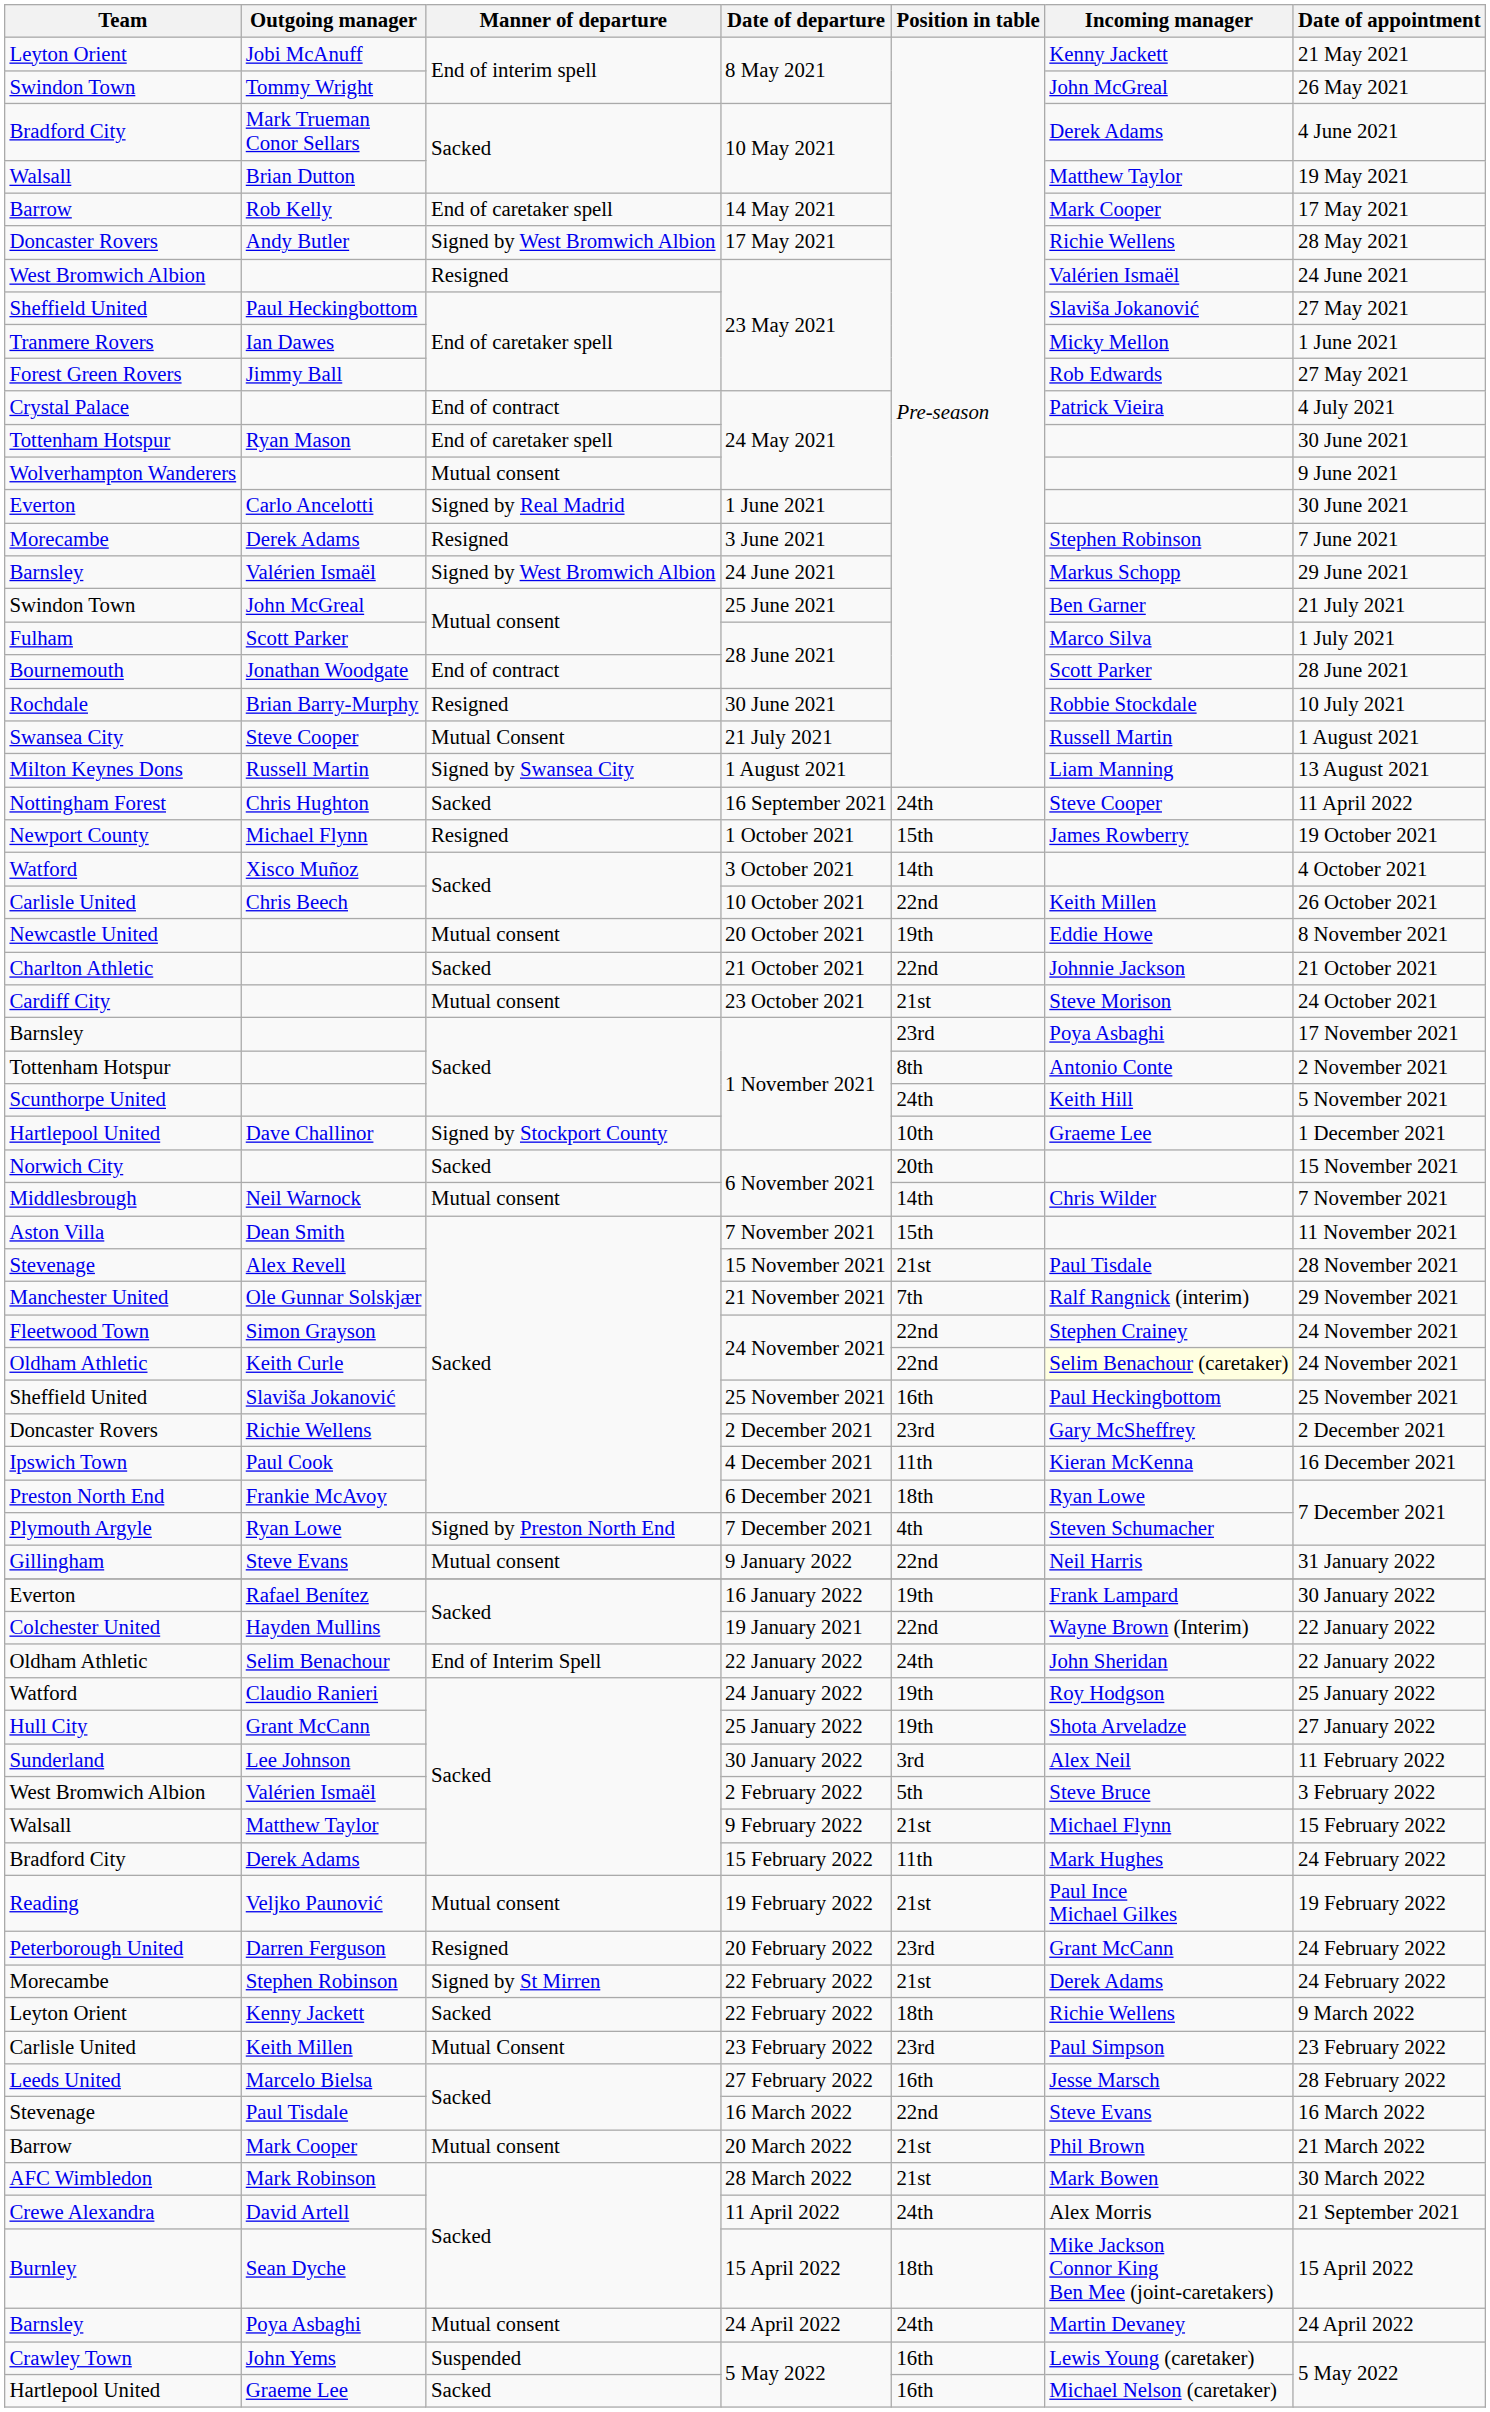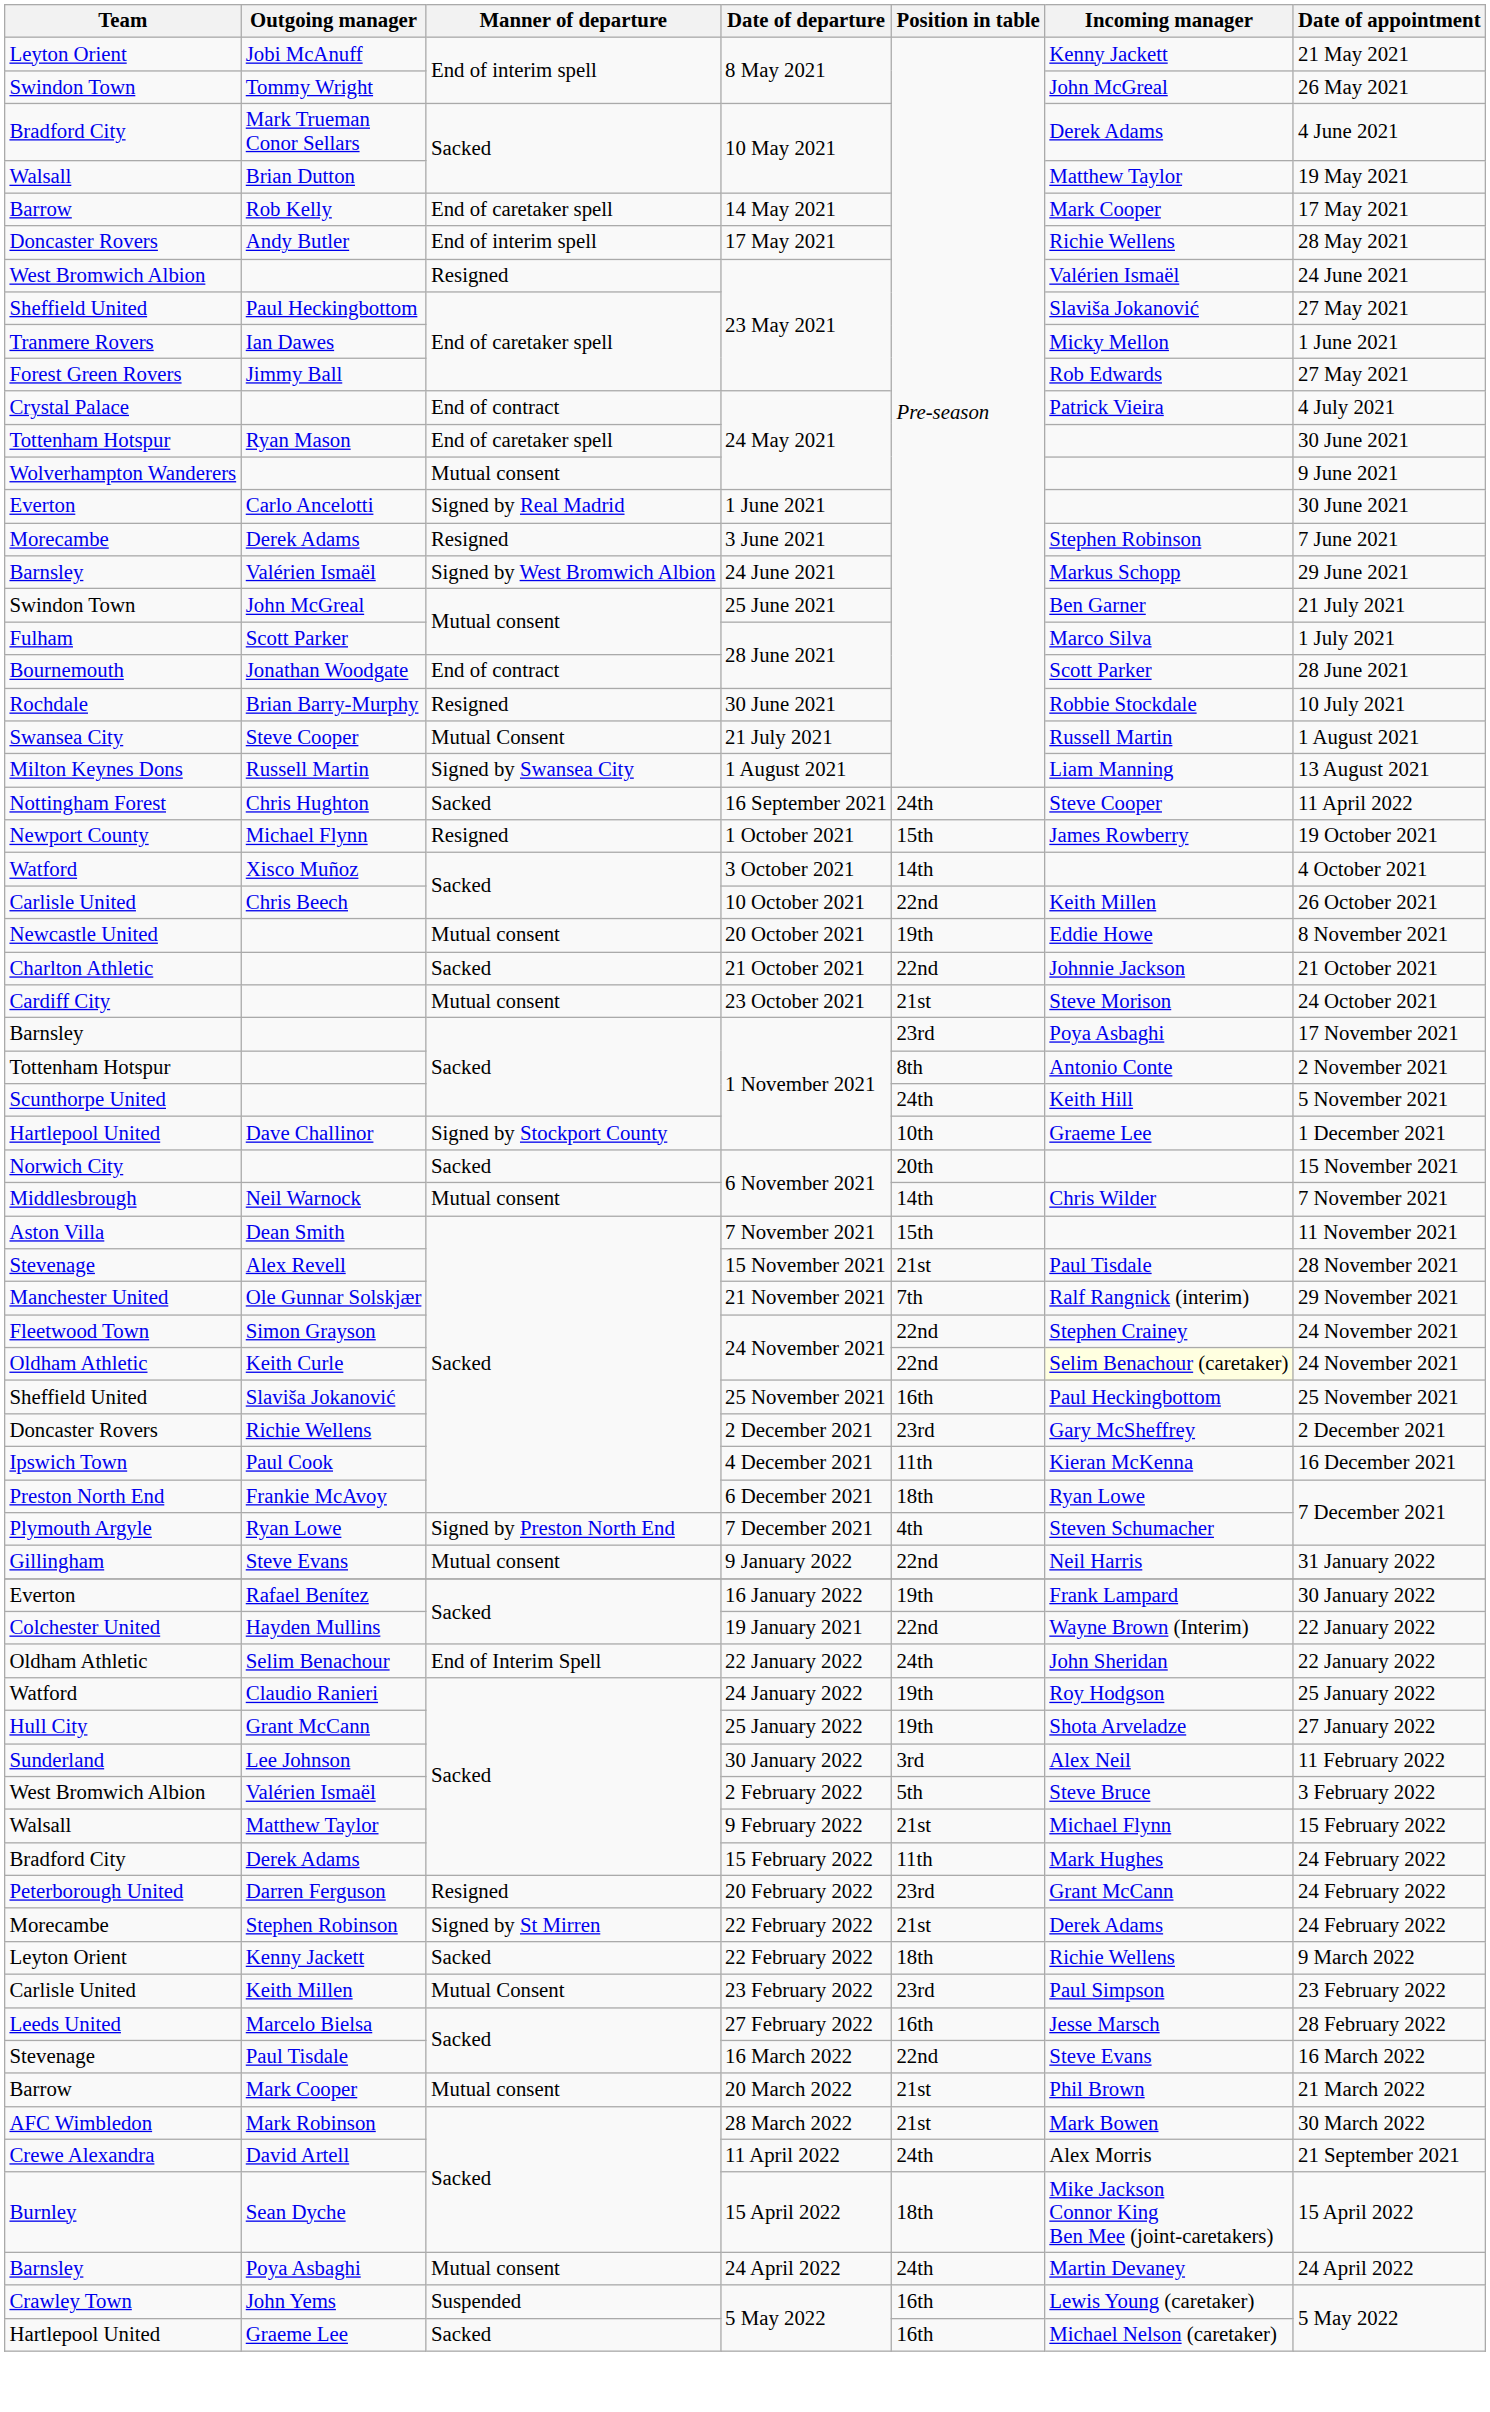Andy Butler | Manner of departure: Signed by West Bromwich Albion -> End of interim spell
- row: Reading | Veljko Paunović | Mutual consent | 19 February 2022 | 21st | Paul Ince Michael Gilkes | 19 February 2022
